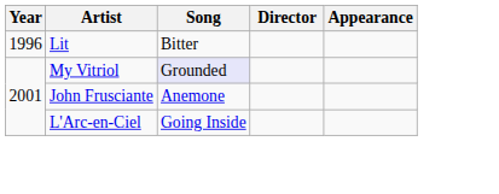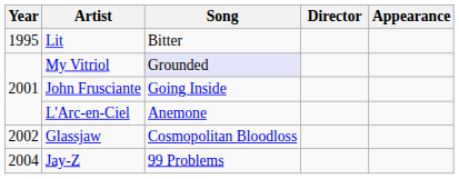Lit | Year: 1996 -> 1995
John Frusciante | Song: Anemone -> Going Inside
L'Arc-en-Ciel | Song: Going Inside -> Anemone
+ row: 2002 | Glassjaw | Cosmopolitan Bloodloss
+ row: 2004 | Jay-Z | 99 Problems
